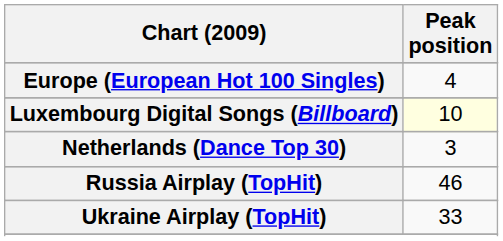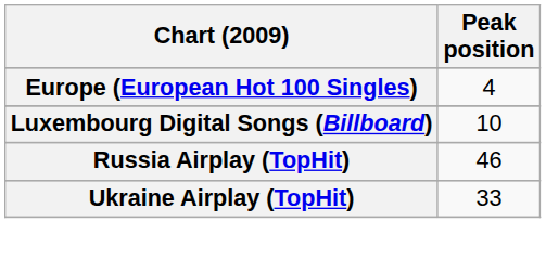Luxembourg Digital Songs (Billboard) | Peak position: lightyellow background -> no background
- row: Netherlands (Dance Top 30) | 3
